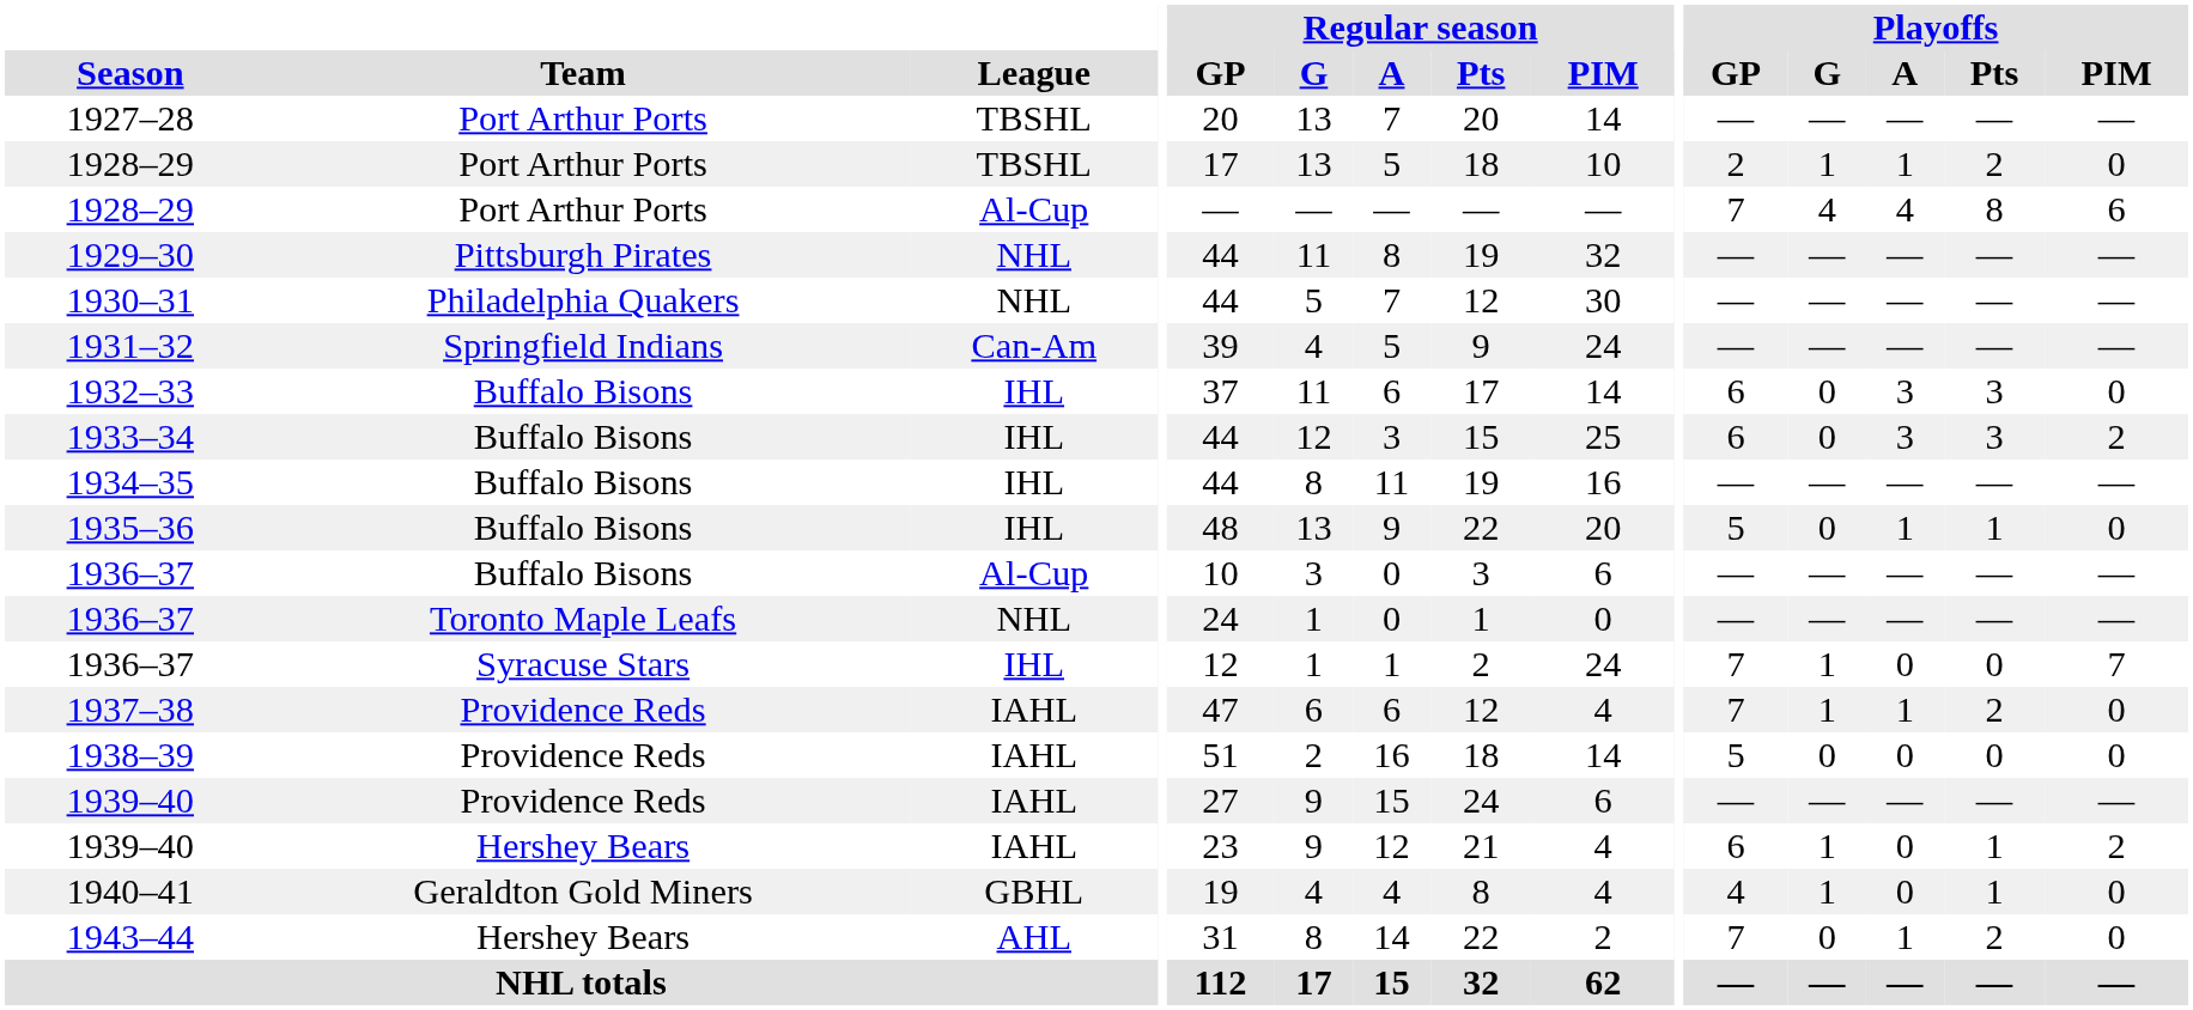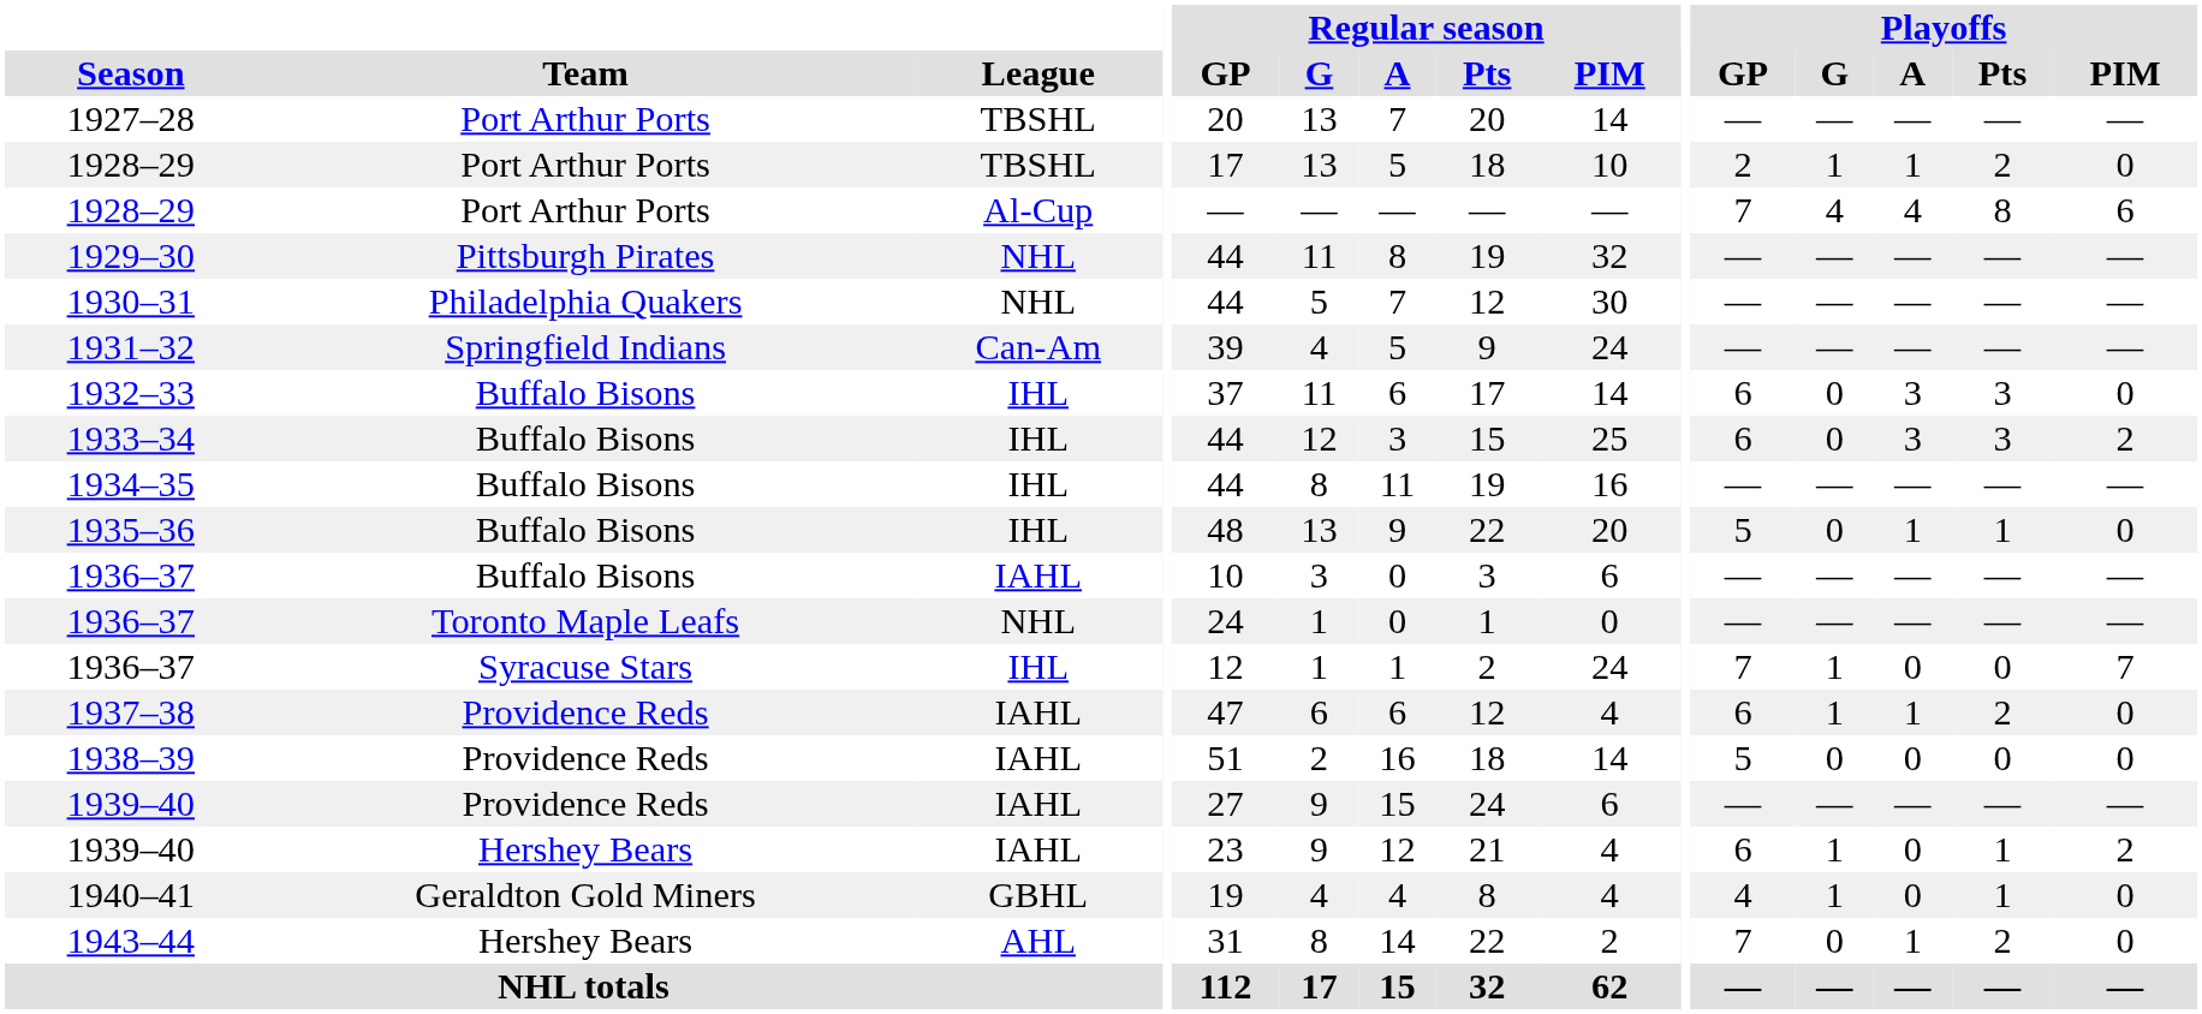1936–37 / Buffalo Bisons | League: Al-Cup -> IAHL
1937–38 | Playoffs / GP: 7 -> 6
